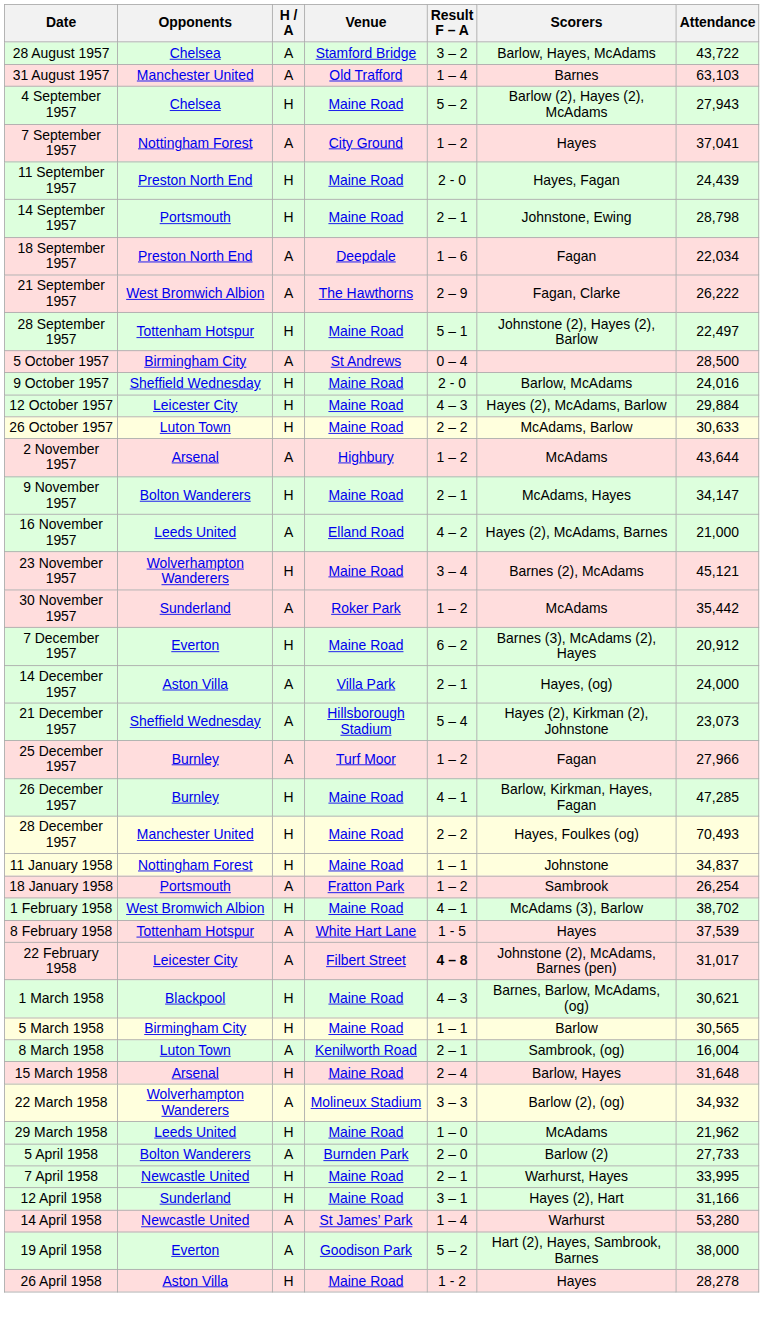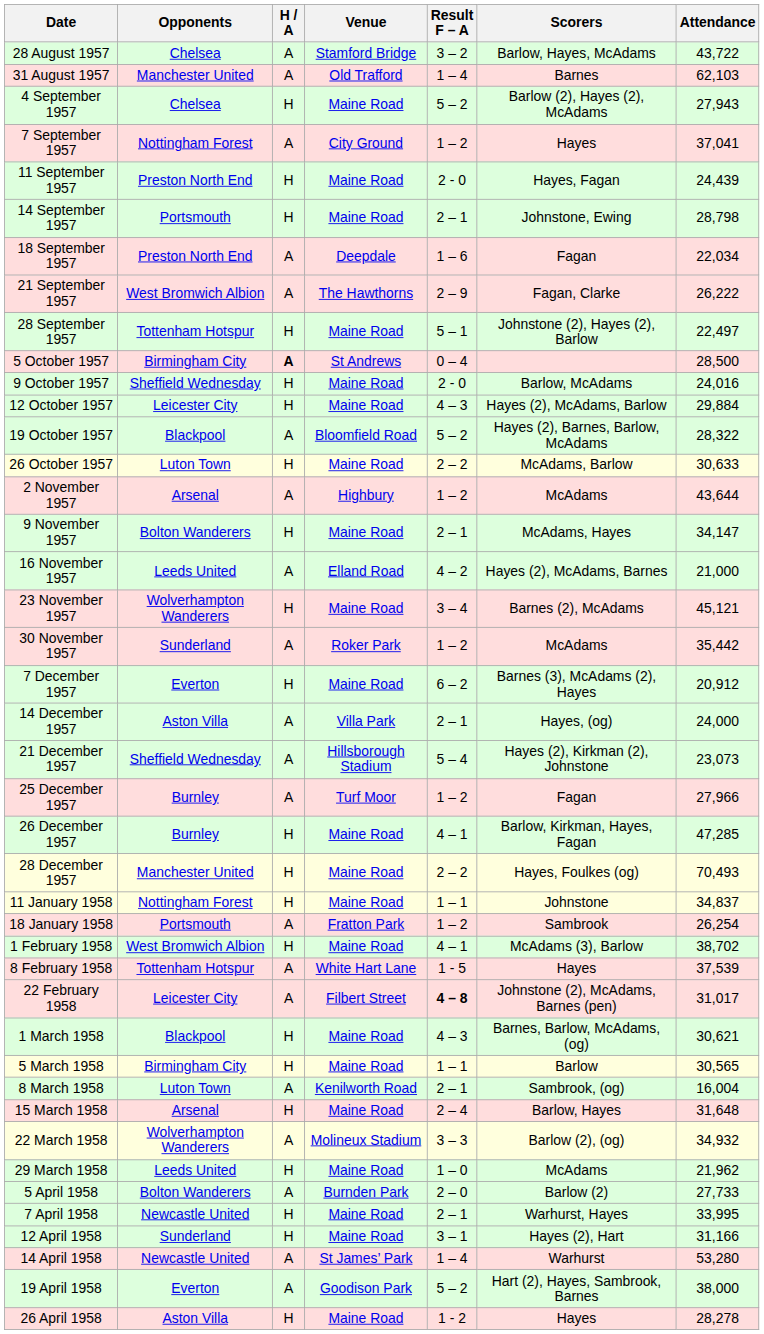31 August 1957 | Attendance: 63,103 -> 62,103
5 October 1957 | H / A: normal -> bold
+ row: 19 October 1957 | Blackpool | A | Bloomfield Road | 5 – 2 | Hayes (2), Barnes, Barlow, McAdams | 28,322
